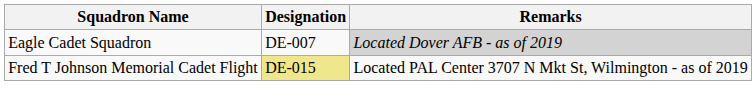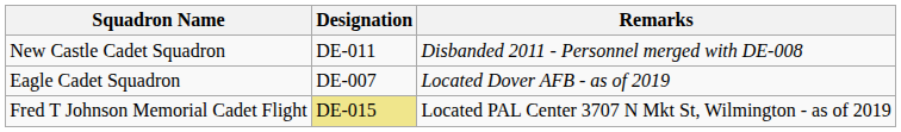+ row: New Castle Cadet Squadron | DE-011 | Disbanded 2011 - Personnel merged with DE-008
Eagle Cadet Squadron | Remarks: lightgrey background -> no background
